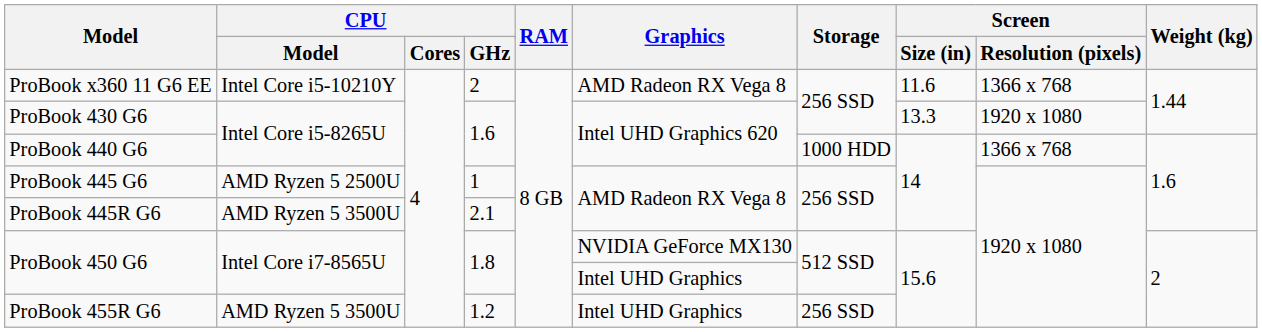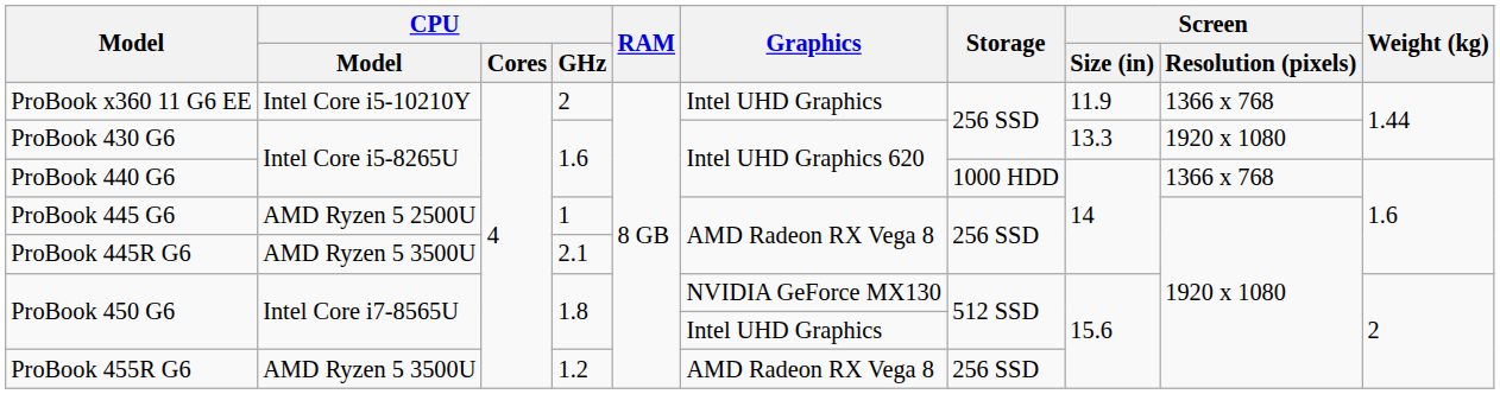ProBook x360 11 G6 EE | Graphics: AMD Radeon RX Vega 8 -> Intel UHD Graphics
ProBook x360 11 G6 EE | Screen / Size (in): 11.6 -> 11.9
ProBook 455R G6 | Graphics: Intel UHD Graphics -> AMD Radeon RX Vega 8
